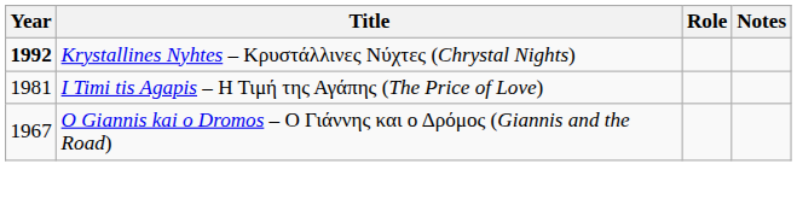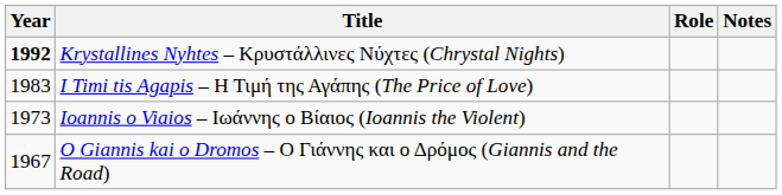I Timi tis Agapis – Η Τιμή της Αγάπης (The Price of Love) | Year: 1981 -> 1983
+ row: 1973 | Ioannis o Viaios – Ιωάννης ο Βίαιος (Ioannis the Violent)
